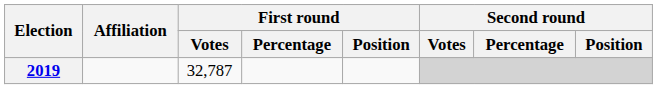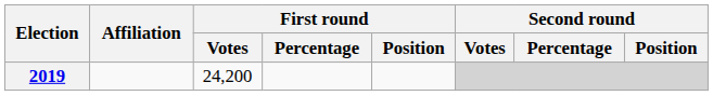2019 | First round / Votes: 32,787 -> 24,200
